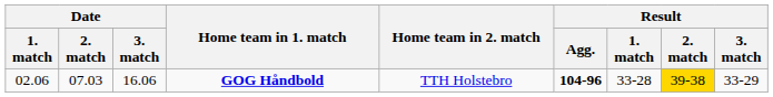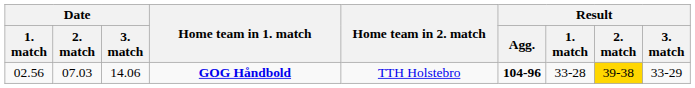GOG Håndbold | Date / 1. match: 02.06 -> 02.56
GOG Håndbold | Date / 3. match: 16.06 -> 14.06
